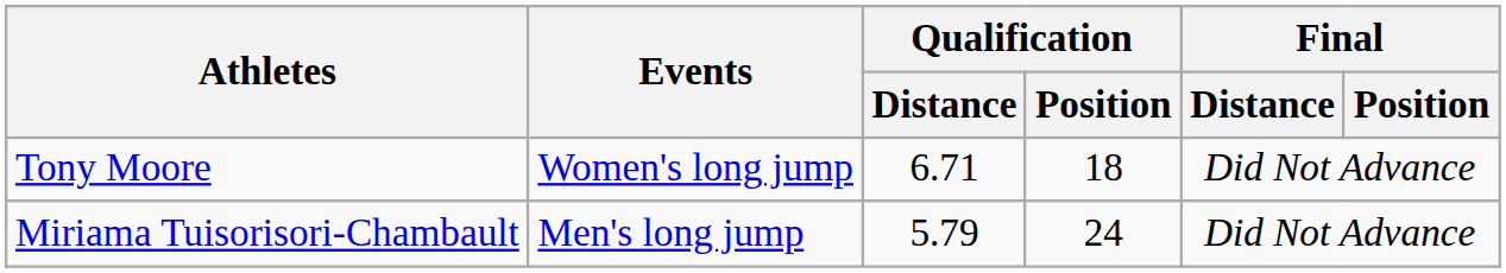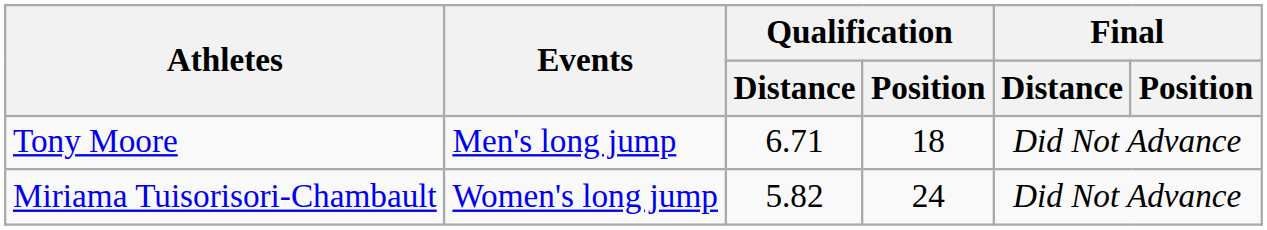Tony Moore | Events: Women's long jump -> Men's long jump
Miriama Tuisorisori-Chambault | Events: Men's long jump -> Women's long jump
Miriama Tuisorisori-Chambault | Qualification / Distance: 5.79 -> 5.82
